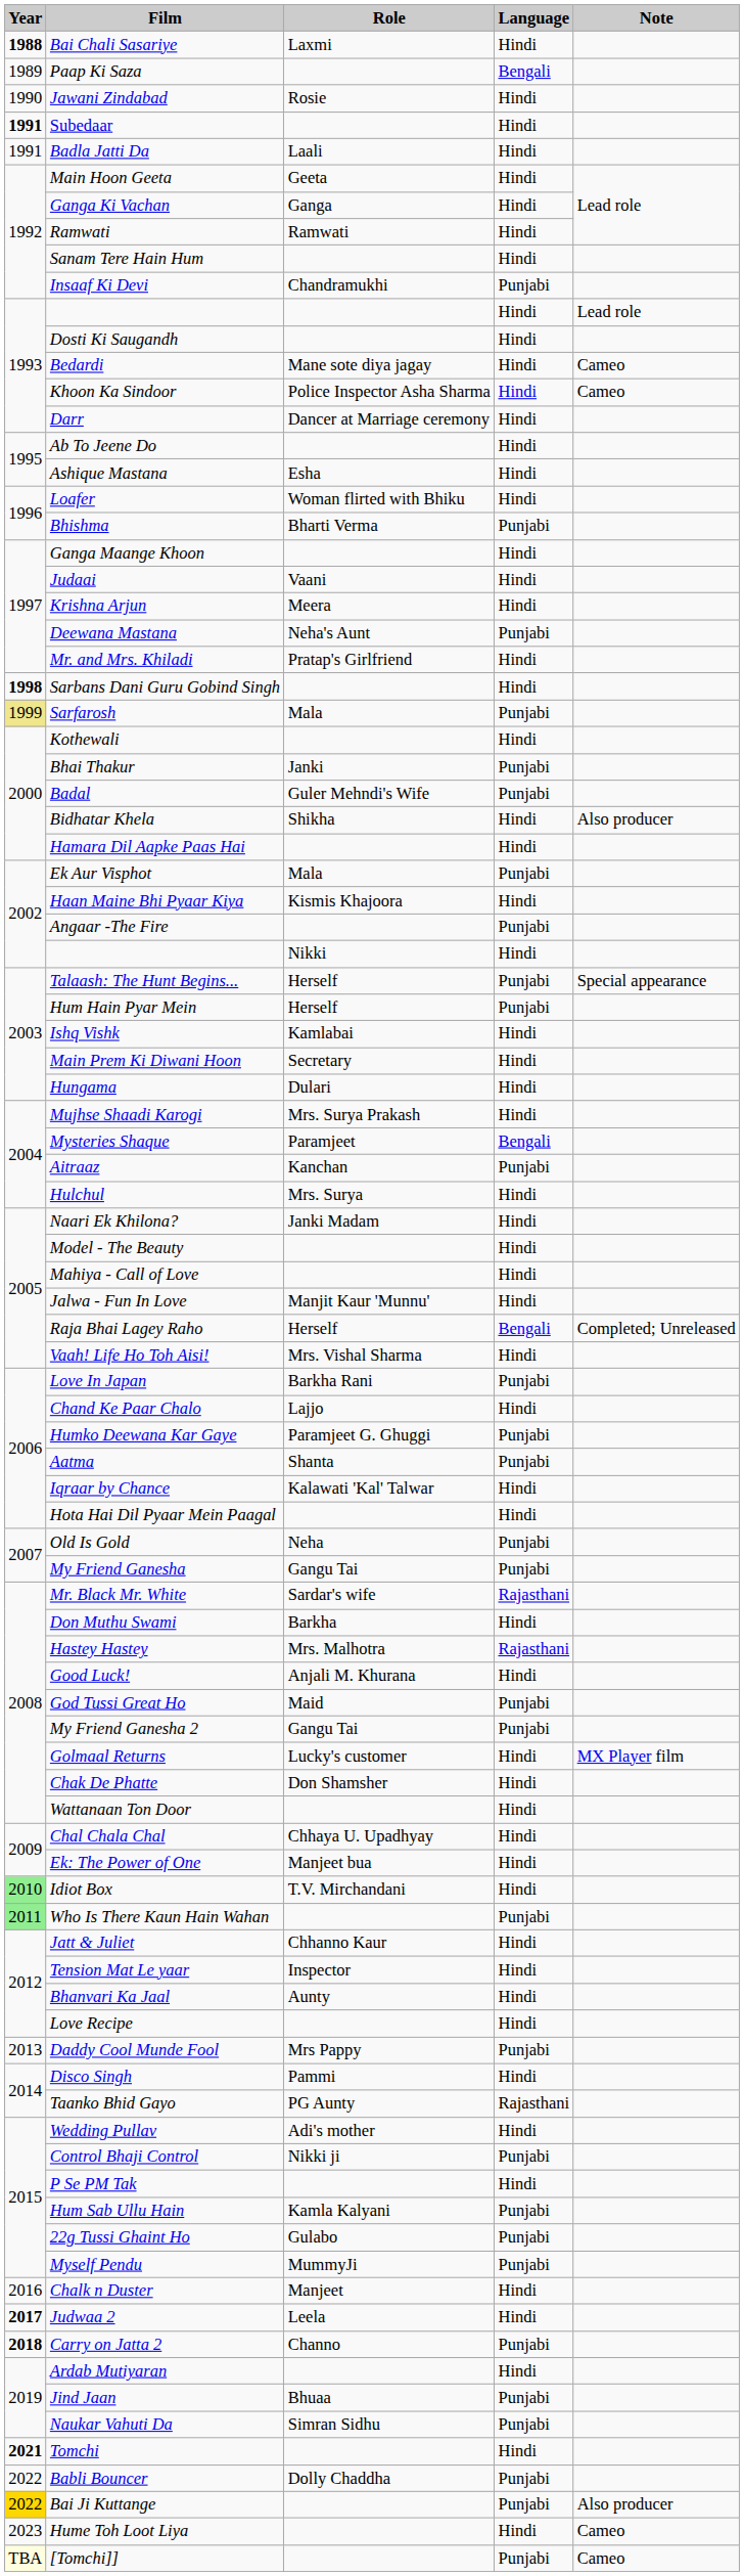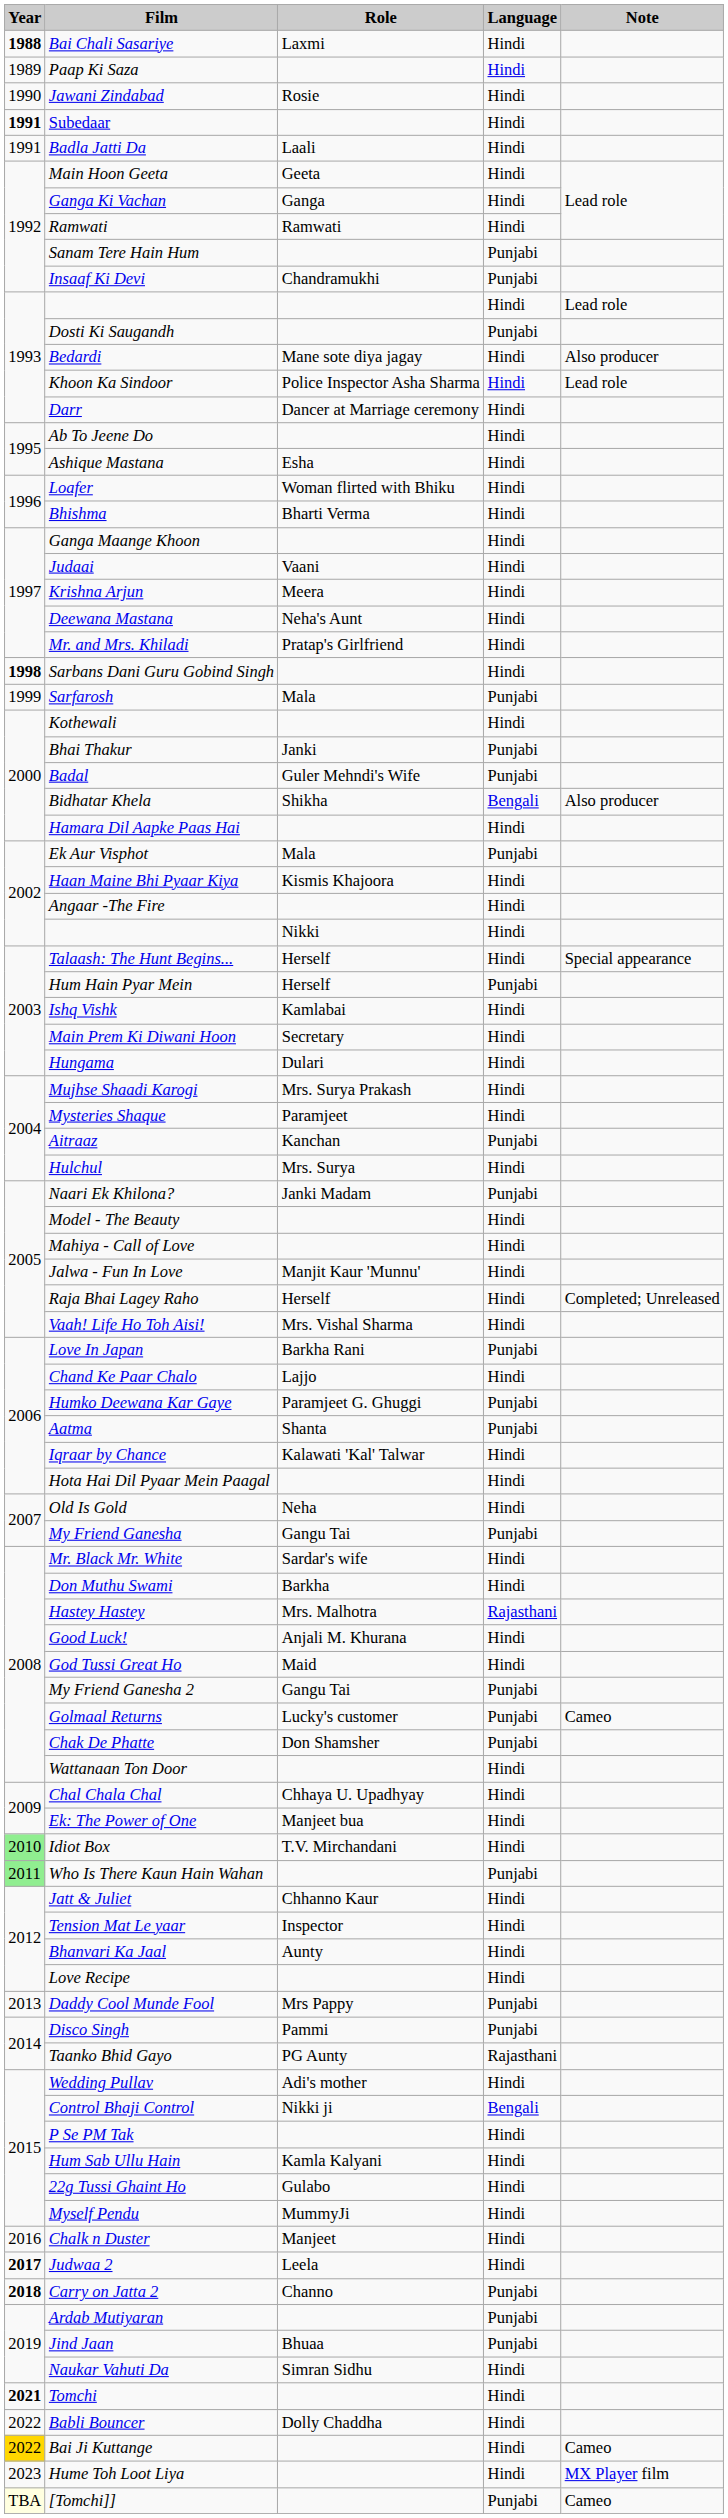Paap Ki Saza | Language: Bengali -> Hindi
Sanam Tere Hain Hum | Language: Hindi -> Punjabi
Dosti Ki Saugandh | Language: Hindi -> Punjabi
Bedardi | Note: Cameo -> Also producer
Khoon Ka Sindoor | Note: Cameo -> Lead role
Bhishma | Language: Punjabi -> Hindi
Deewana Mastana | Language: Punjabi -> Hindi
Sarfarosh | Year: khaki background -> no background
Bidhatar Khela | Language: Hindi -> Bengali
Angaar -The Fire | Language: Punjabi -> Hindi
Talaash: The Hunt Begins... | Language: Punjabi -> Hindi
Mysteries Shaque | Language: Bengali -> Hindi
Naari Ek Khilona? | Language: Hindi -> Punjabi
Raja Bhai Lagey Raho | Language: Bengali -> Hindi
Old Is Gold | Language: Punjabi -> Hindi
Mr. Black Mr. White | Language: Rajasthani -> Hindi
God Tussi Great Ho | Language: Punjabi -> Hindi
Golmaal Returns | Language: Hindi -> Punjabi
Golmaal Returns | Note: MX Player film -> Cameo
Chak De Phatte | Language: Hindi -> Punjabi
Disco Singh | Language: Hindi -> Punjabi
Control Bhaji Control | Language: Punjabi -> Bengali
Hum Sab Ullu Hain | Language: Punjabi -> Hindi
22g Tussi Ghaint Ho | Language: Punjabi -> Hindi
Myself Pendu | Language: Punjabi -> Hindi
Ardab Mutiyaran | Language: Hindi -> Punjabi
Naukar Vahuti Da | Language: Punjabi -> Hindi
Babli Bouncer | Language: Punjabi -> Hindi
Bai Ji Kuttange | Language: Punjabi -> Hindi
Bai Ji Kuttange | Note: Also producer -> Cameo
Hume Toh Loot Liya | Note: Cameo -> MX Player film
